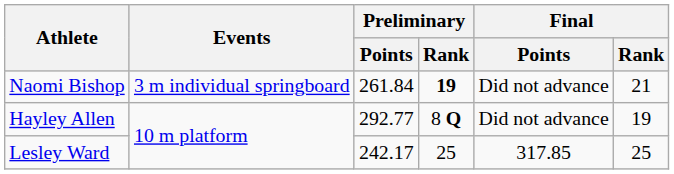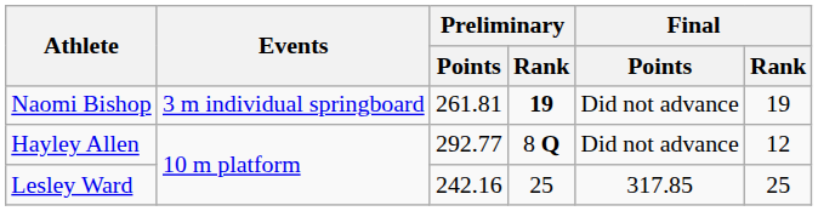Naomi Bishop | Preliminary / Points: 261.84 -> 261.81
Naomi Bishop | Final / Rank: 21 -> 19
Hayley Allen | Final / Rank: 19 -> 12
Lesley Ward | Preliminary / Points: 242.17 -> 242.16
